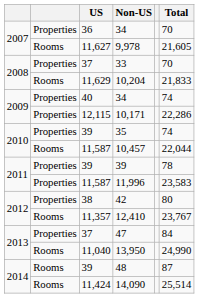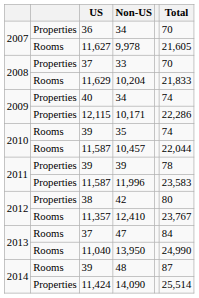35 | column 2: Properties -> Rooms
47 | column 2: Properties -> Rooms
14,090 | column 2: Rooms -> Properties
